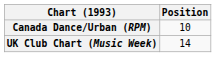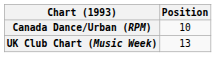UK Club Chart (Music Week) | Position: 14 -> 13
